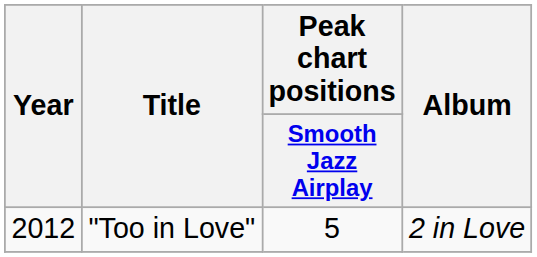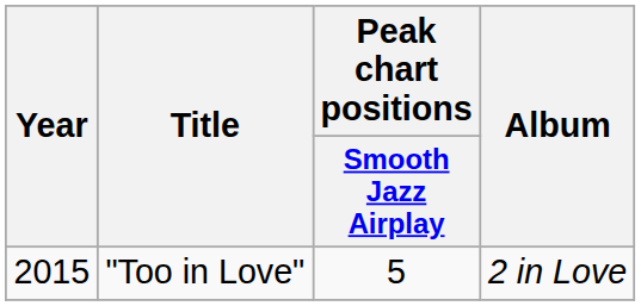"Too in Love" | Year: 2012 -> 2015
